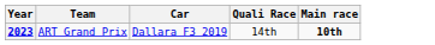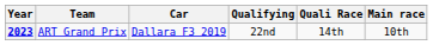+ column: Qualifying | 22nd
2023 | Main race: bold -> normal
